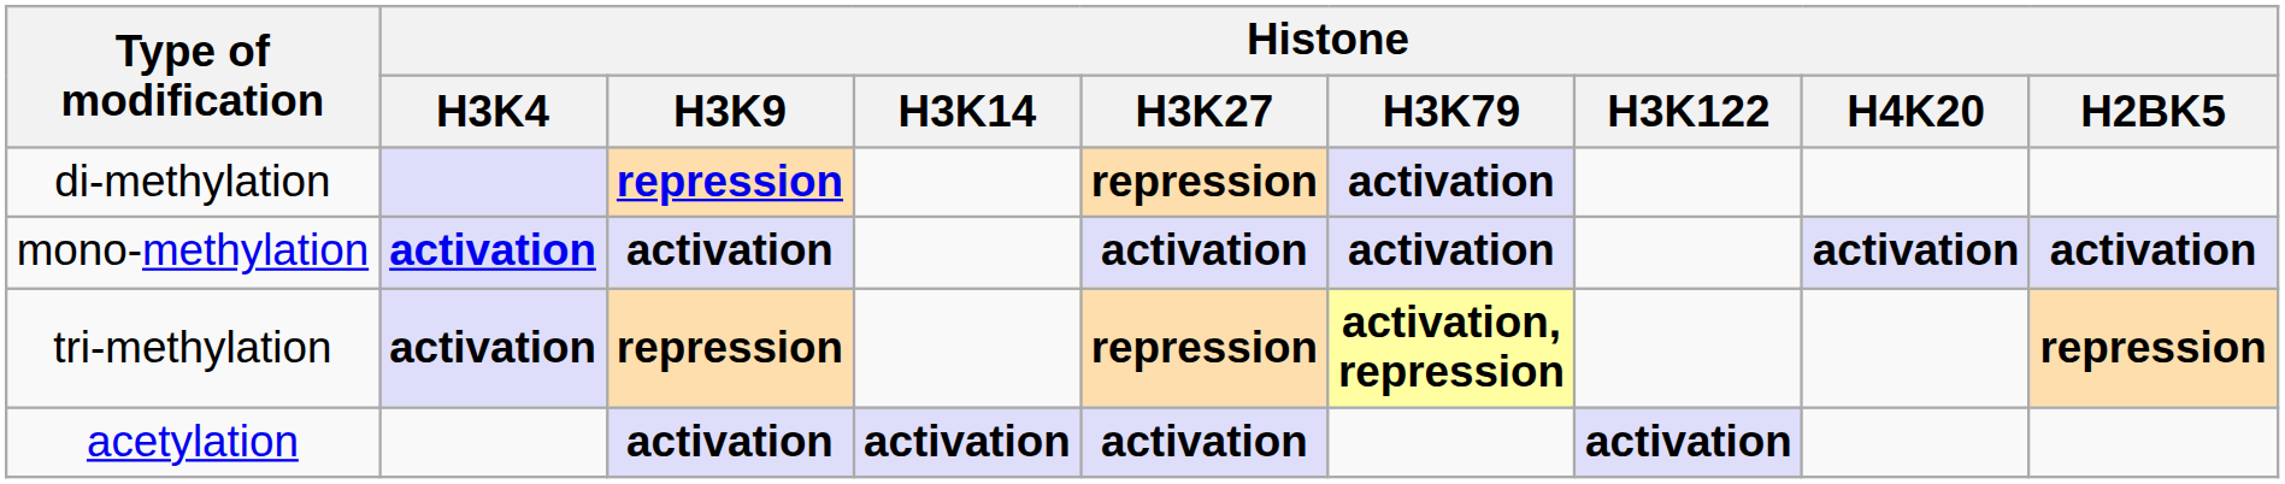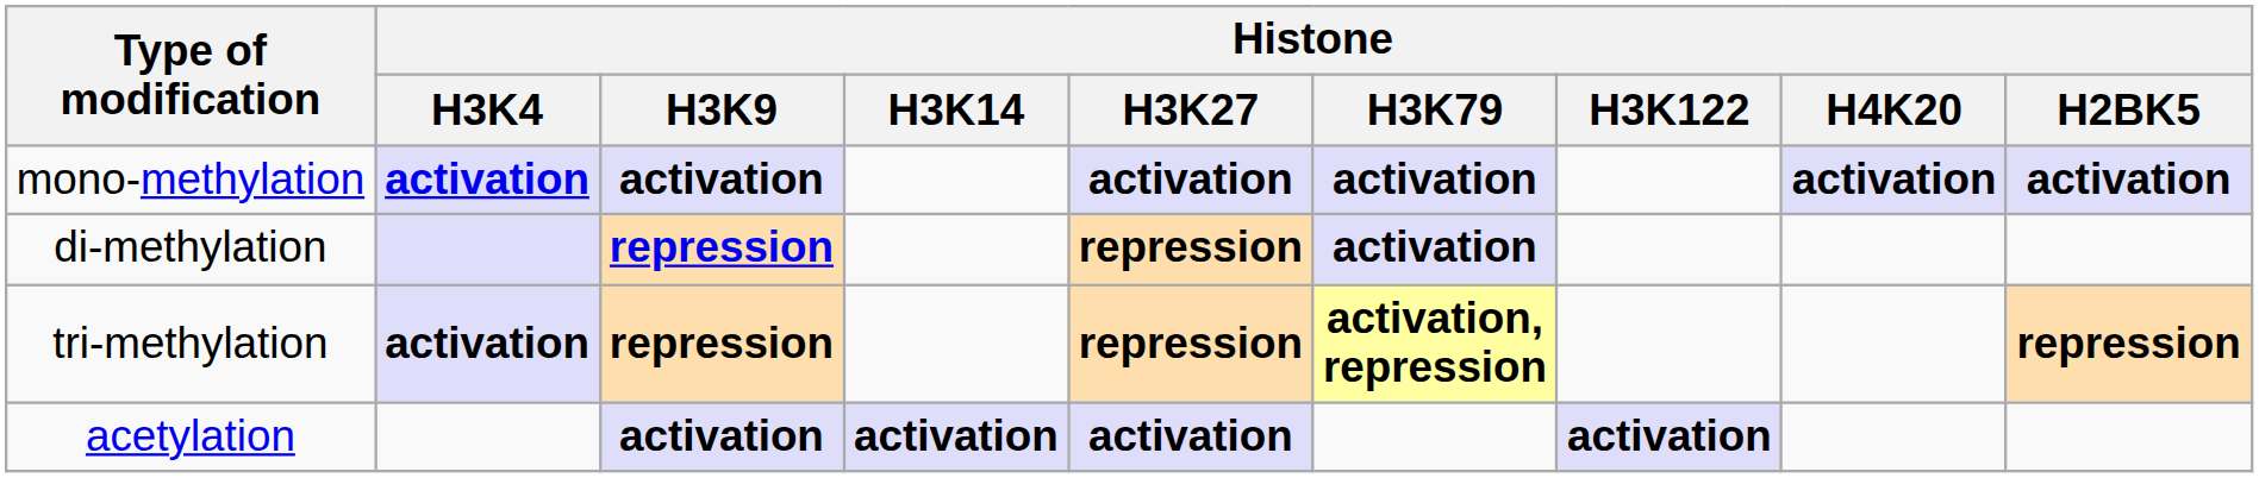rows swapped: mono-methylation <-> di-methylation
